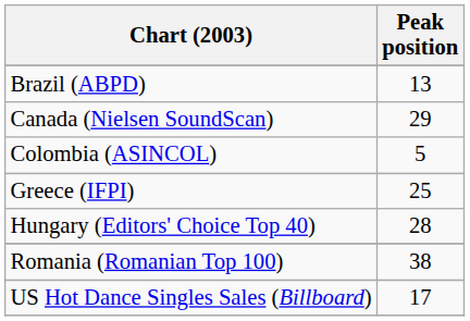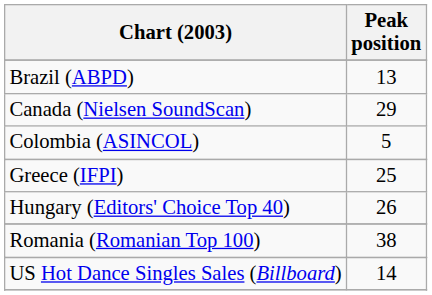Hungary (Editors' Choice Top 40) | Peak position: 28 -> 26
US Hot Dance Singles Sales (Billboard) | Peak position: 17 -> 14
